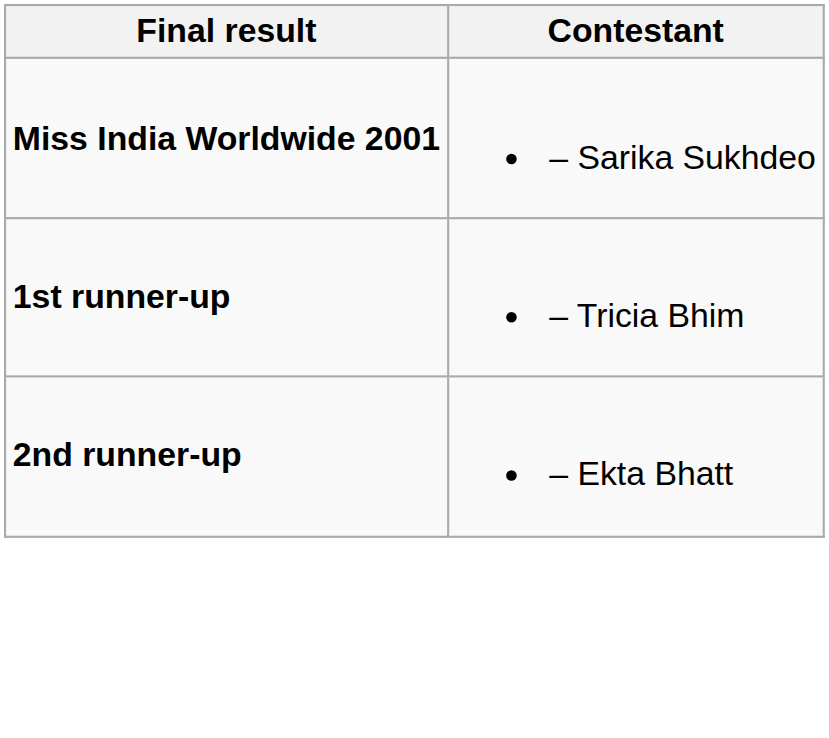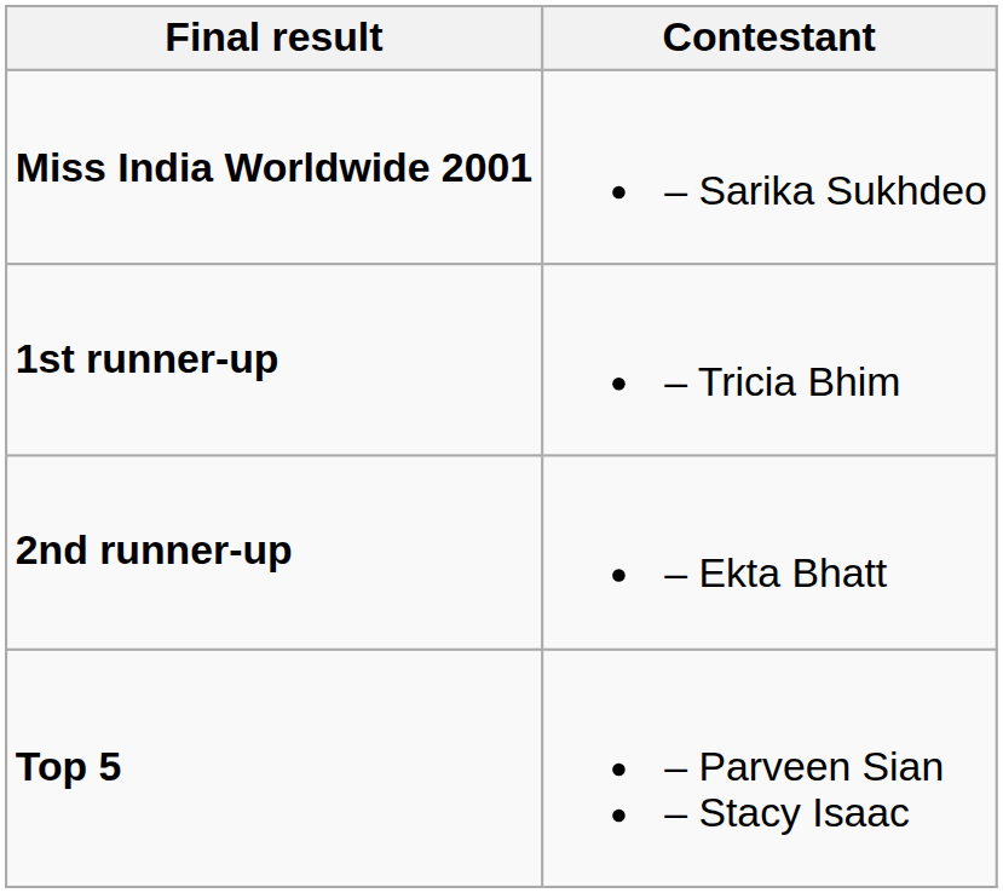+ row: Top 5 | – Parveen Sian – Stacy Isaac
